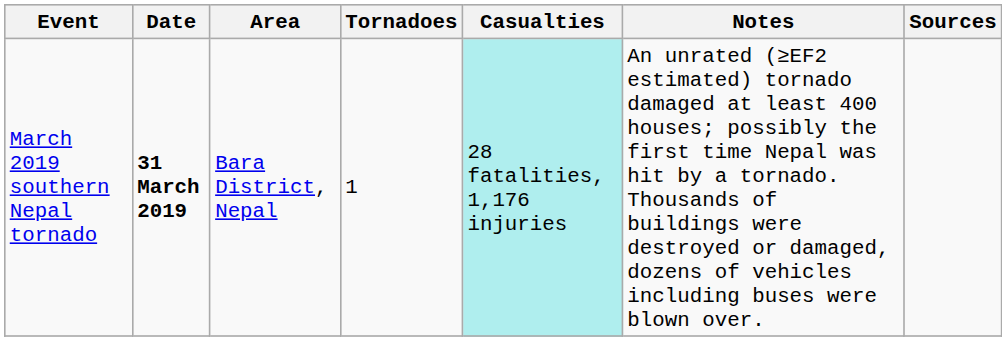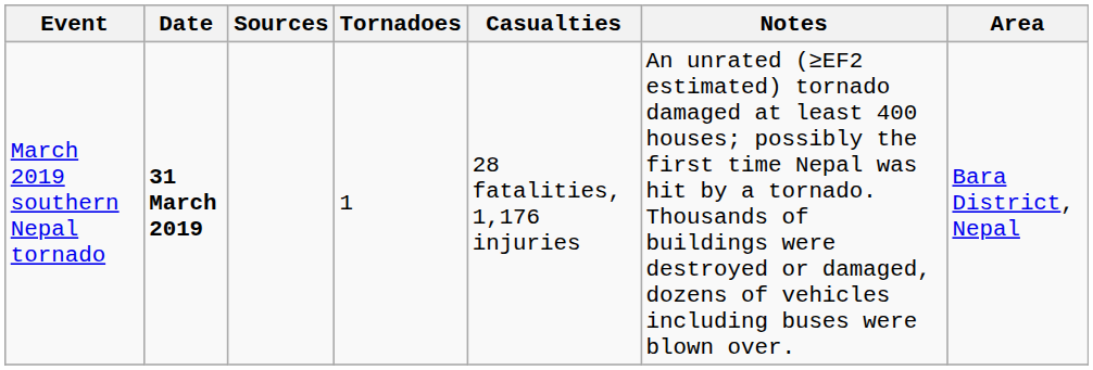columns swapped: Area <-> Sources
March 2019 southern Nepal tornado | Casualties: paleturquoise background -> no background
